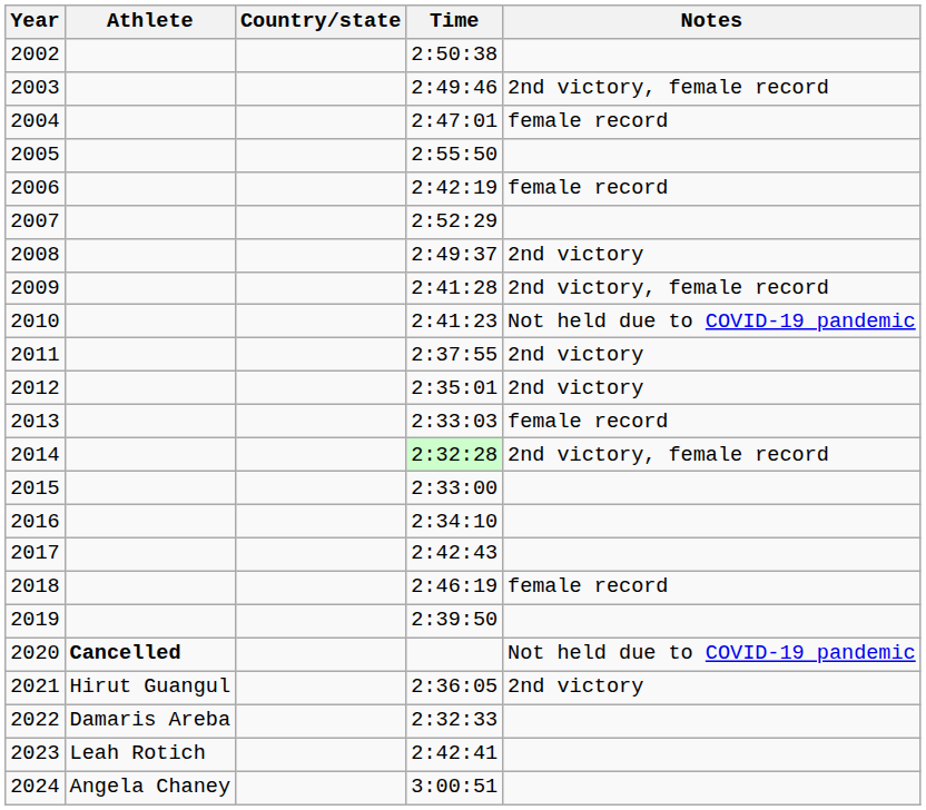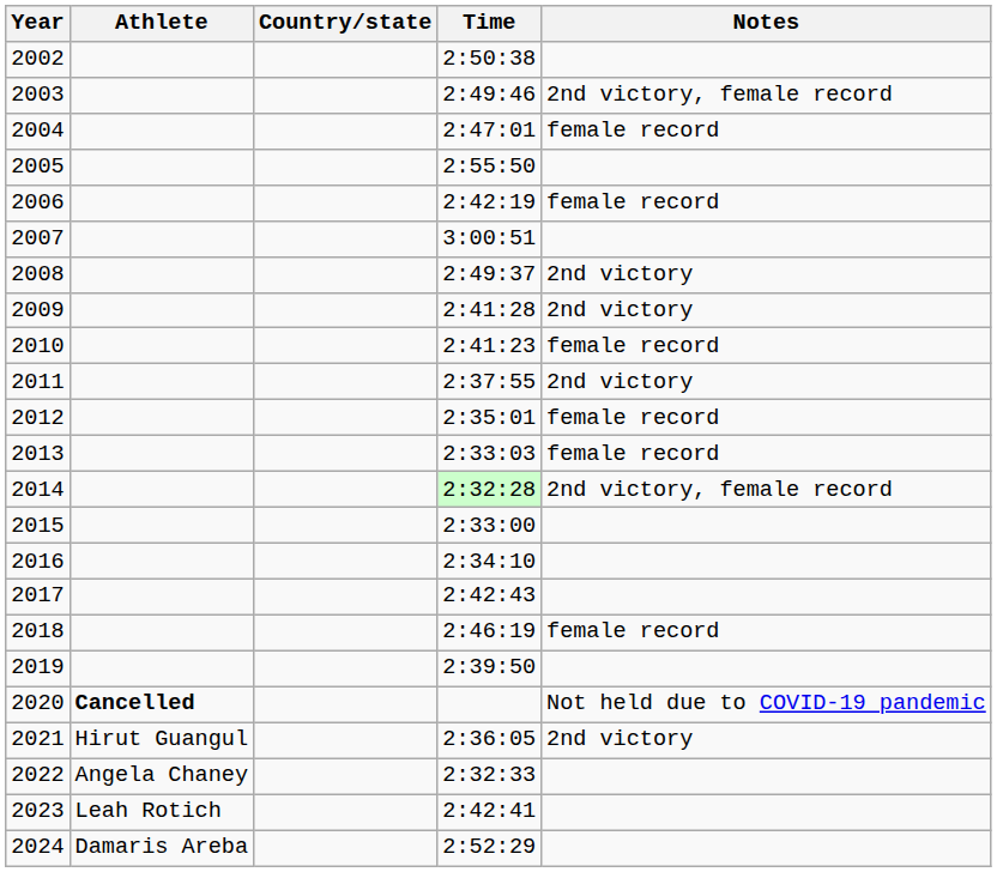2007 | Time: 2:52:29 -> 3:00:51
2009 | Notes: 2nd victory, female record -> 2nd victory
2010 | Notes: Not held due to COVID-19 pandemic -> female record
2012 | Notes: 2nd victory -> female record
2022 | Athlete: Damaris Areba -> Angela Chaney
2024 | Athlete: Angela Chaney -> Damaris Areba
2024 | Time: 3:00:51 -> 2:52:29
